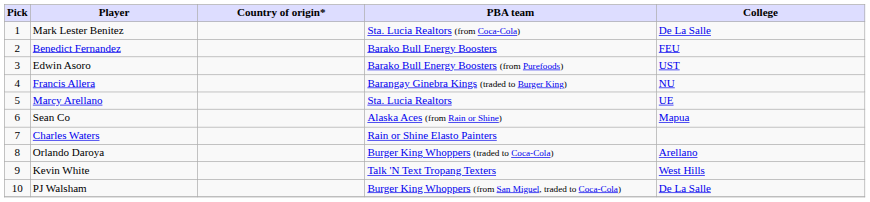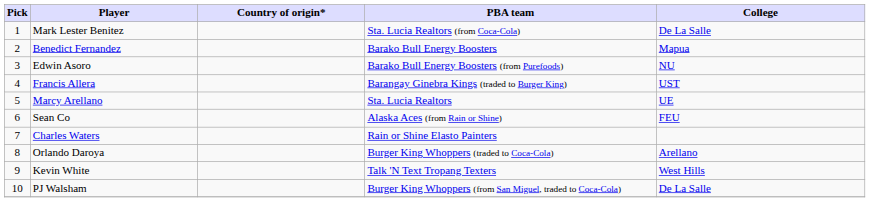Benedict Fernandez | College: FEU -> Mapua
Edwin Asoro | College: UST -> NU
Francis Allera | College: NU -> UST
Sean Co | College: Mapua -> FEU
